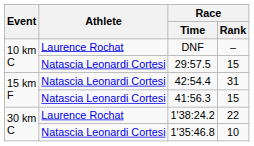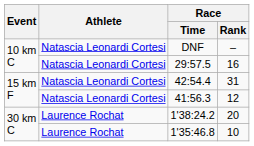DNF | Athlete: Laurence Rochat -> Natascia Leonardi Cortesi
29:57.5 | Race / Rank: 15 -> 16
41:56.3 | Race / Rank: 15 -> 12
1'38:24.2 | Race / Rank: 22 -> 20
1'35:46.8 | Athlete: Natascia Leonardi Cortesi -> Laurence Rochat
